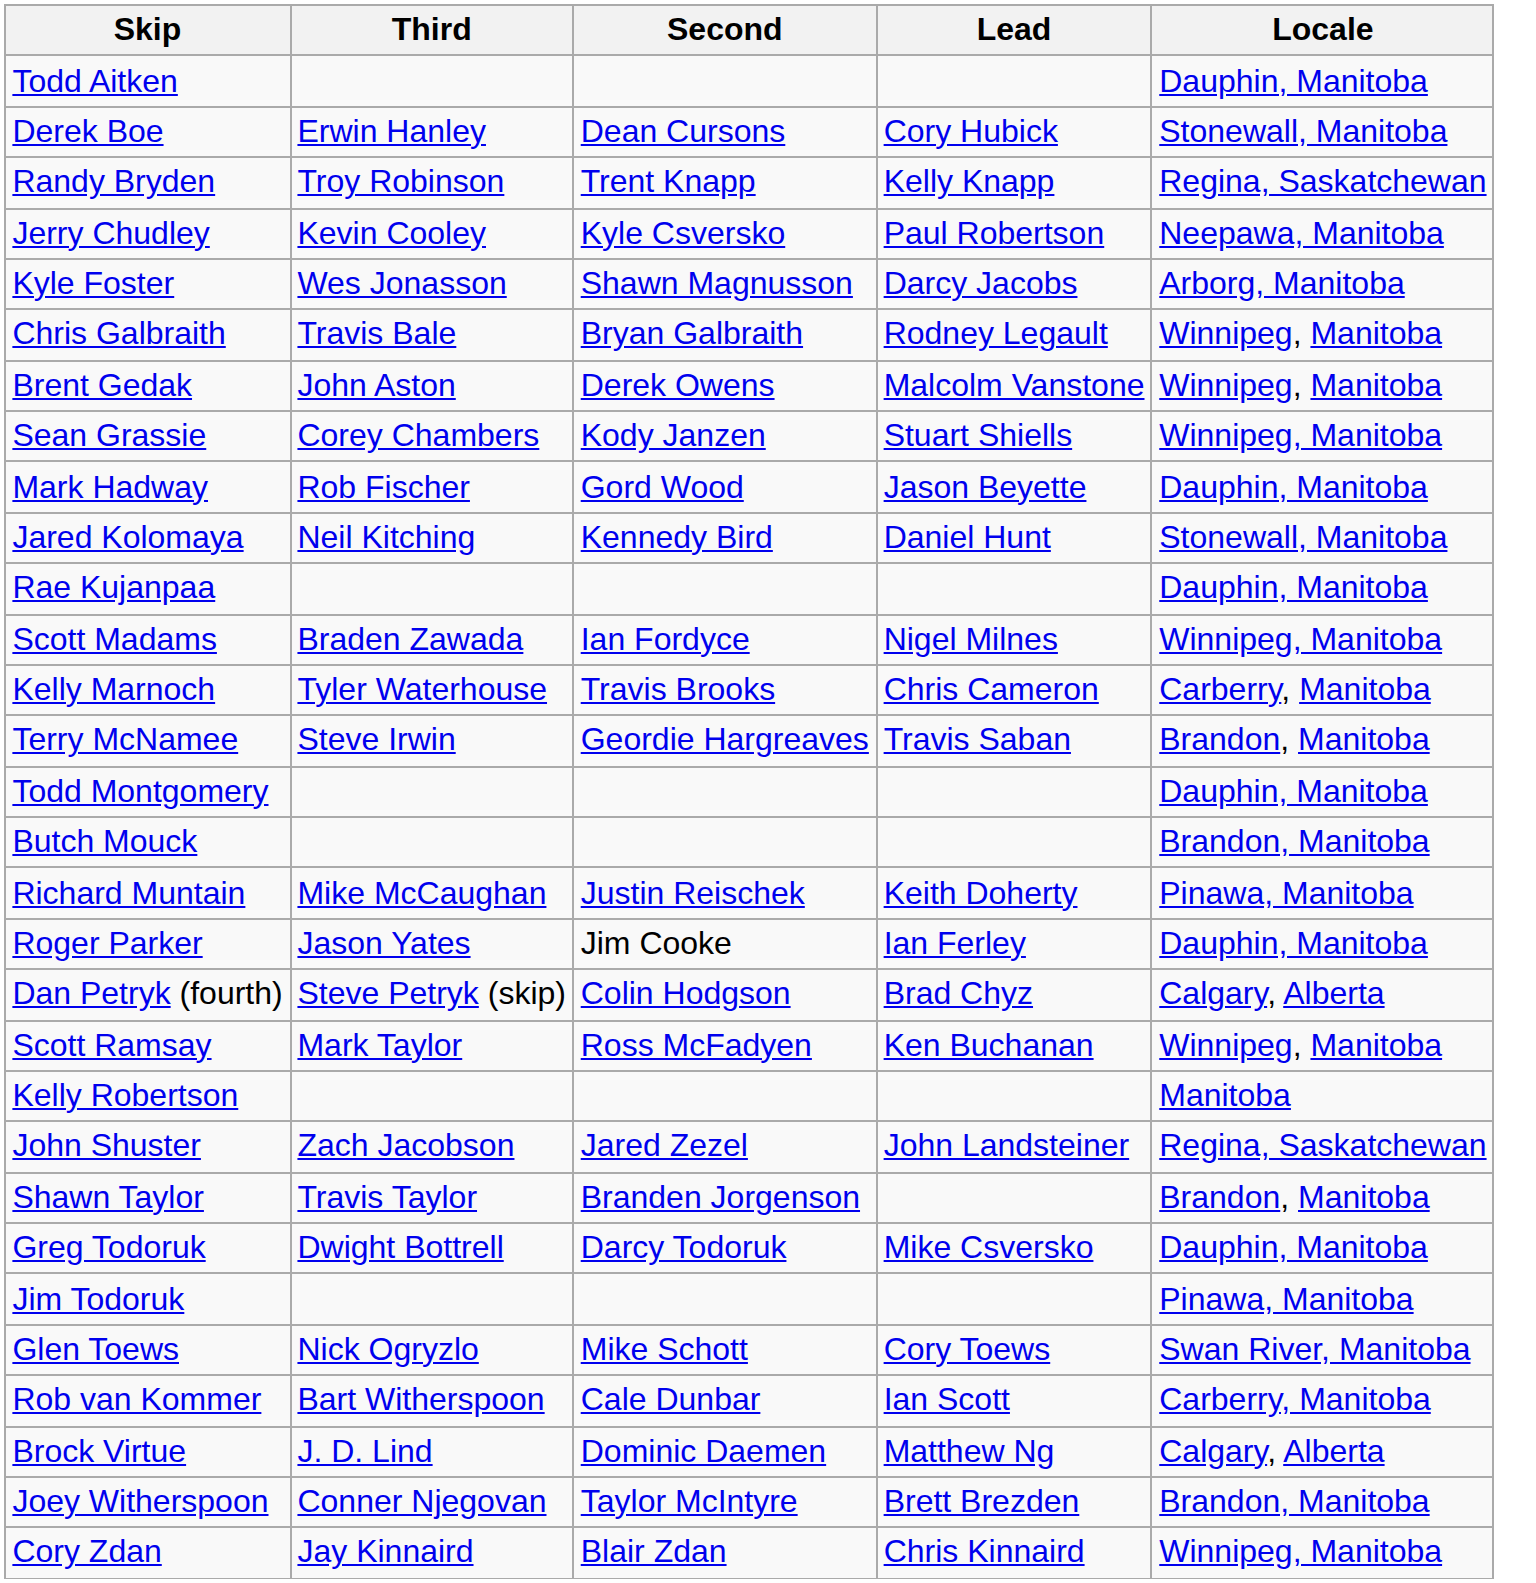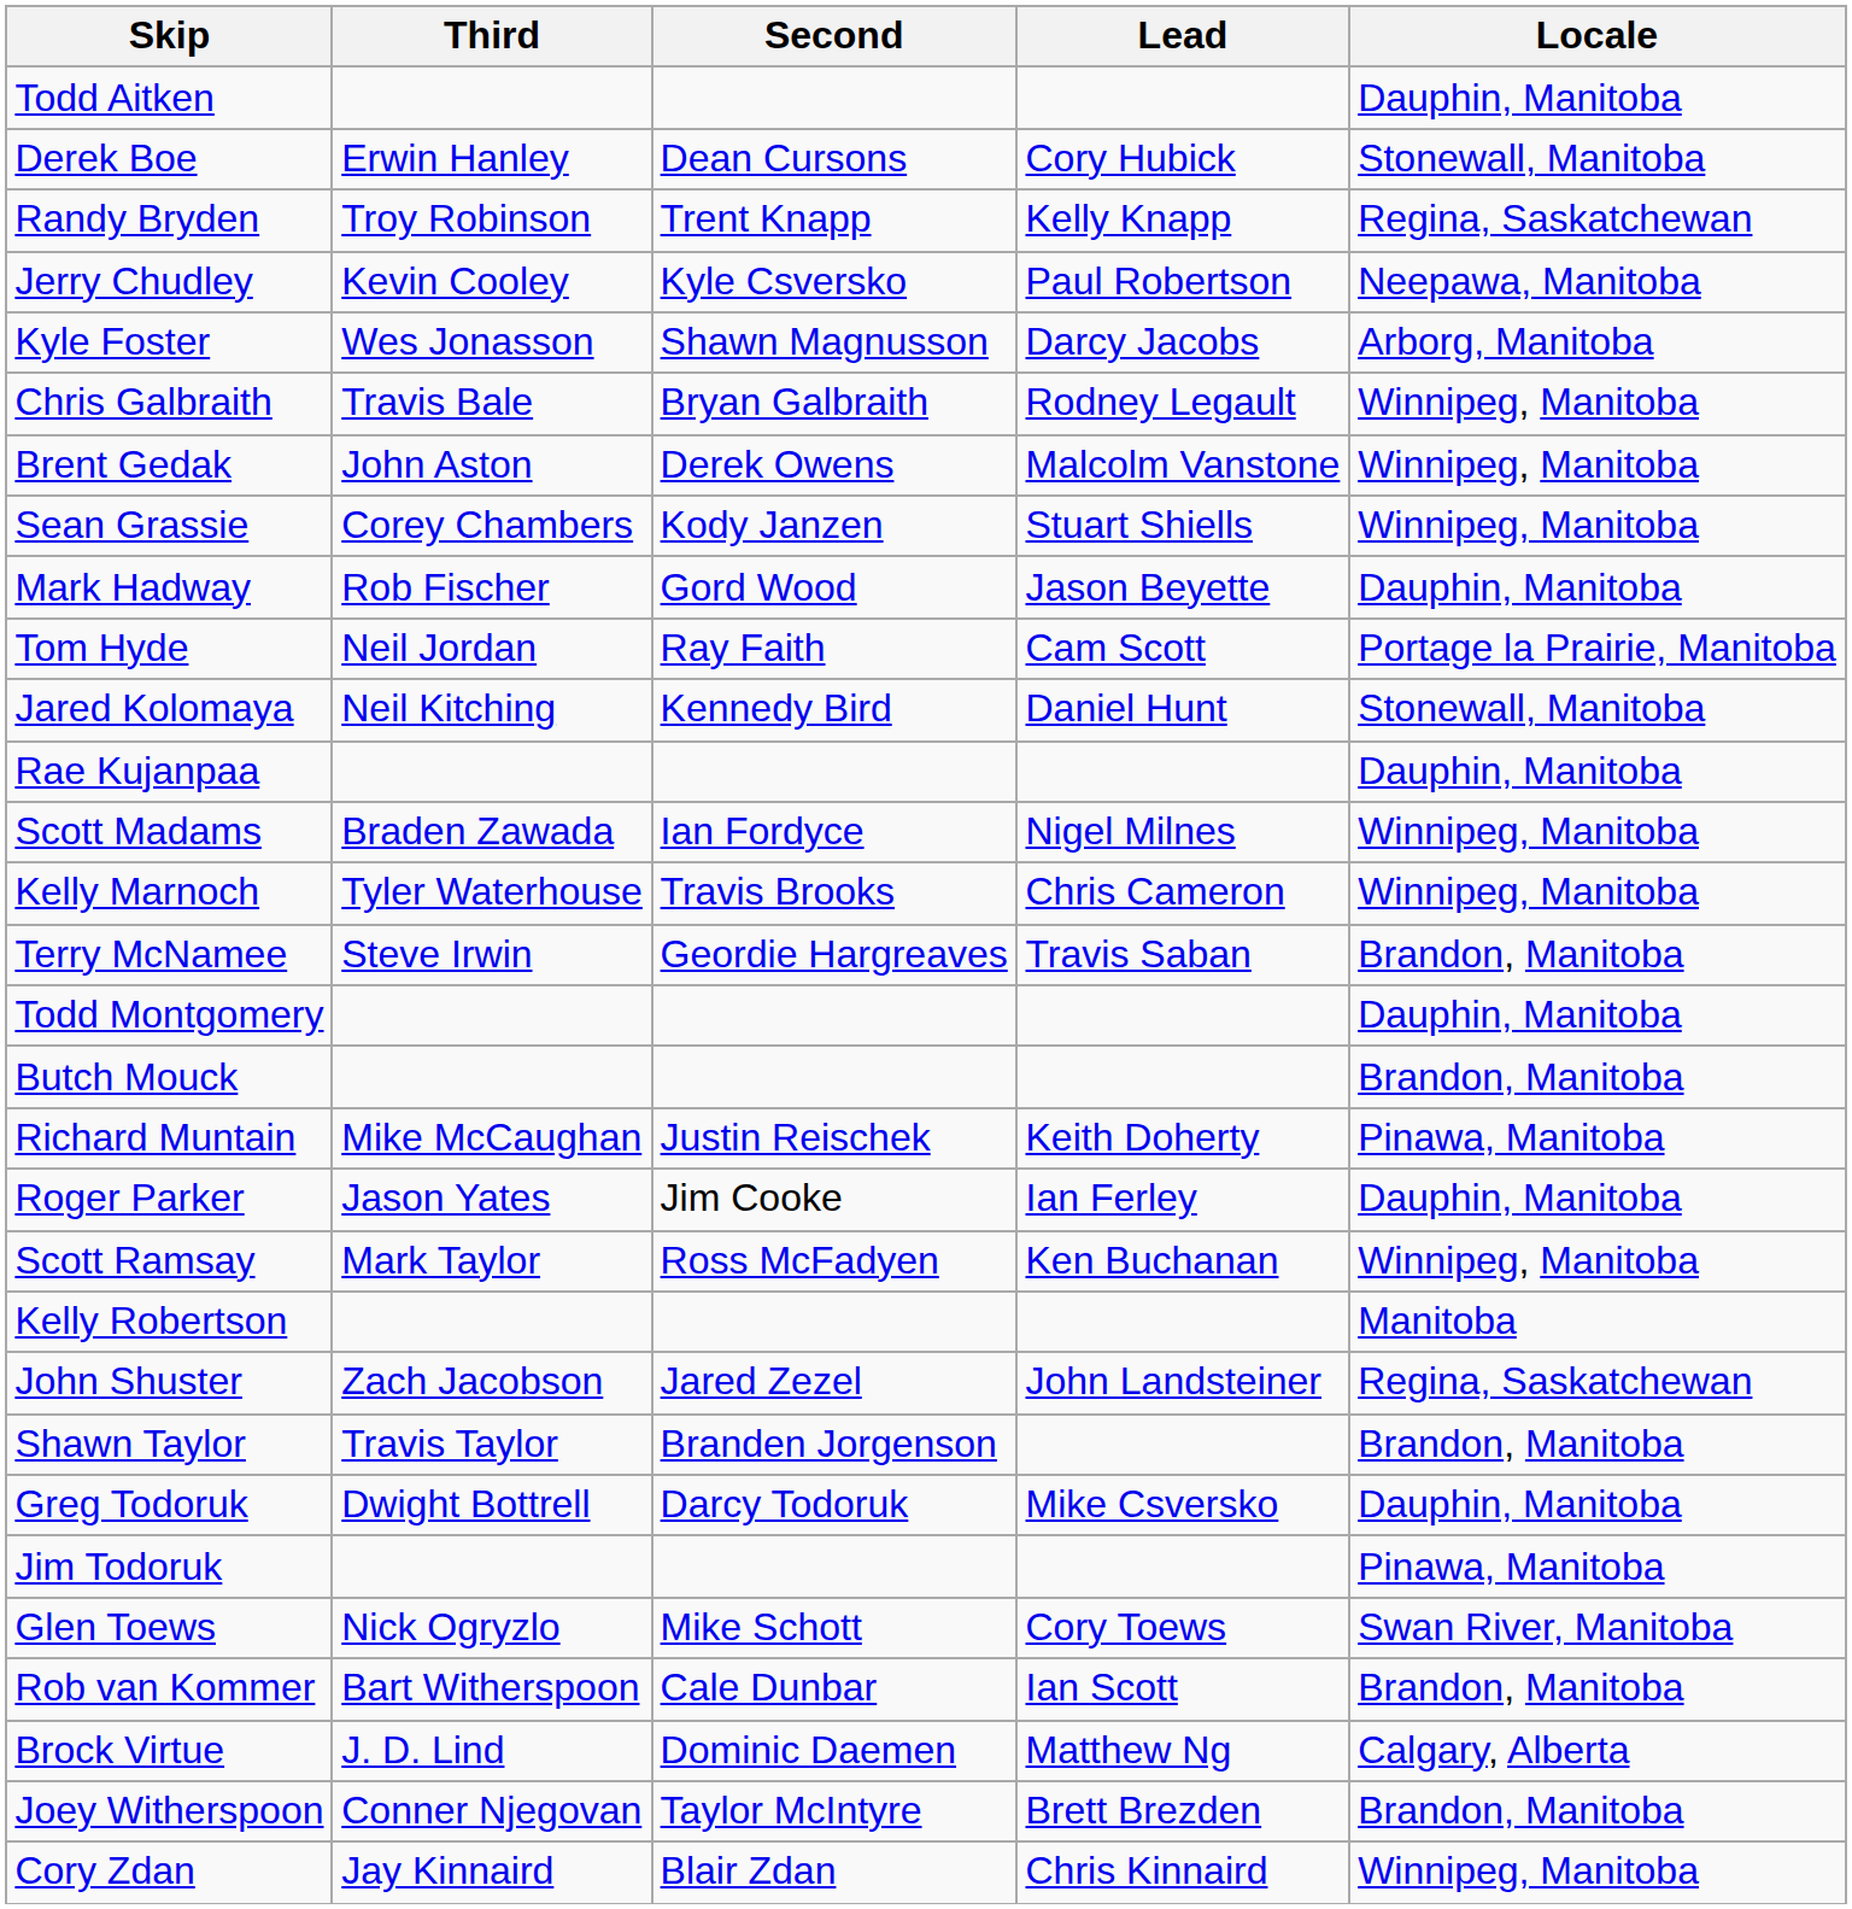+ row: Tom Hyde | Neil Jordan | Ray Faith | Cam Scott | Portage la Prairie, Manitoba
Kelly Marnoch | Locale: Carberry, Manitoba -> Winnipeg, Manitoba
- row: Dan Petryk (fourth) | Steve Petryk (skip) | Colin Hodgson | Brad Chyz | Calgary, Alberta
Rob van Kommer | Locale: Carberry, Manitoba -> Brandon, Manitoba
